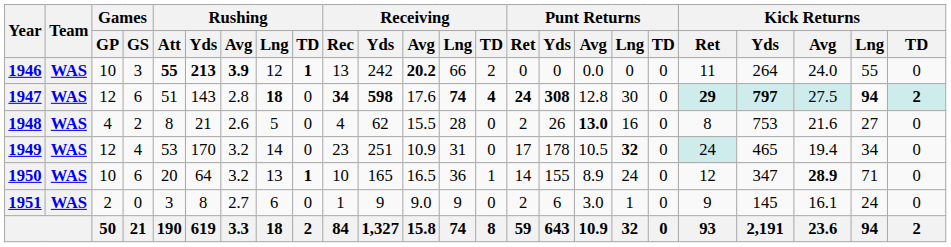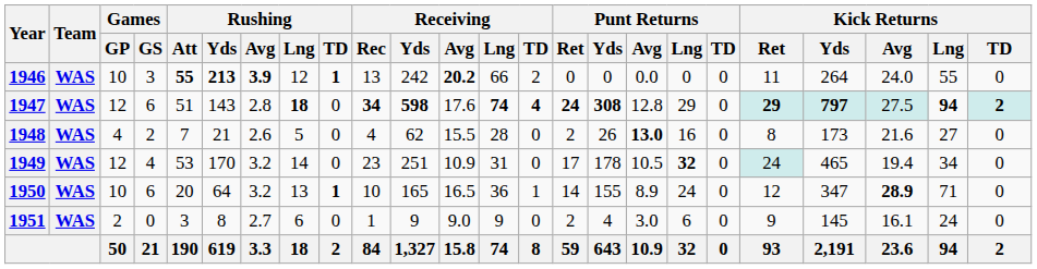1947 | Punt Returns / Lng: 30 -> 29
1948 | Rushing / Att: 8 -> 7
1948 | Kick Returns / Yds: 753 -> 173
1951 | Punt Returns / Yds: 6 -> 4
1951 | Punt Returns / Lng: 1 -> 6
